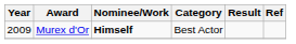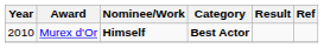Murex d'Or | Year: 2009 -> 2010
Murex d'Or | Category: normal -> bold
